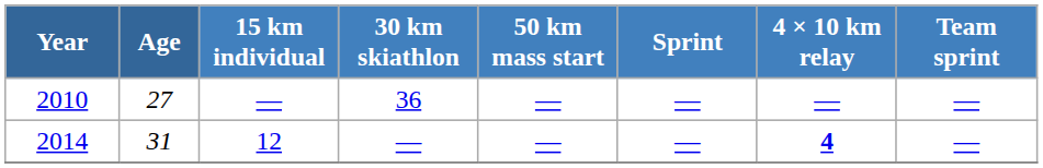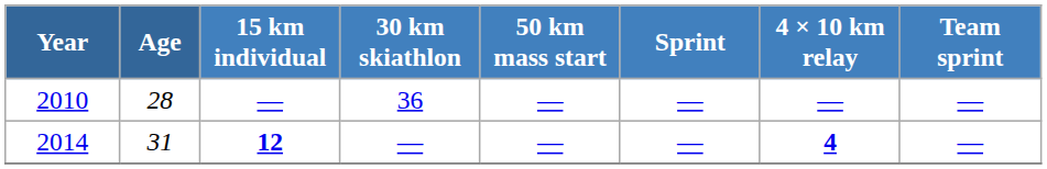2010 | Age: 27 -> 28
2014 | 15 km individual: normal -> bold
